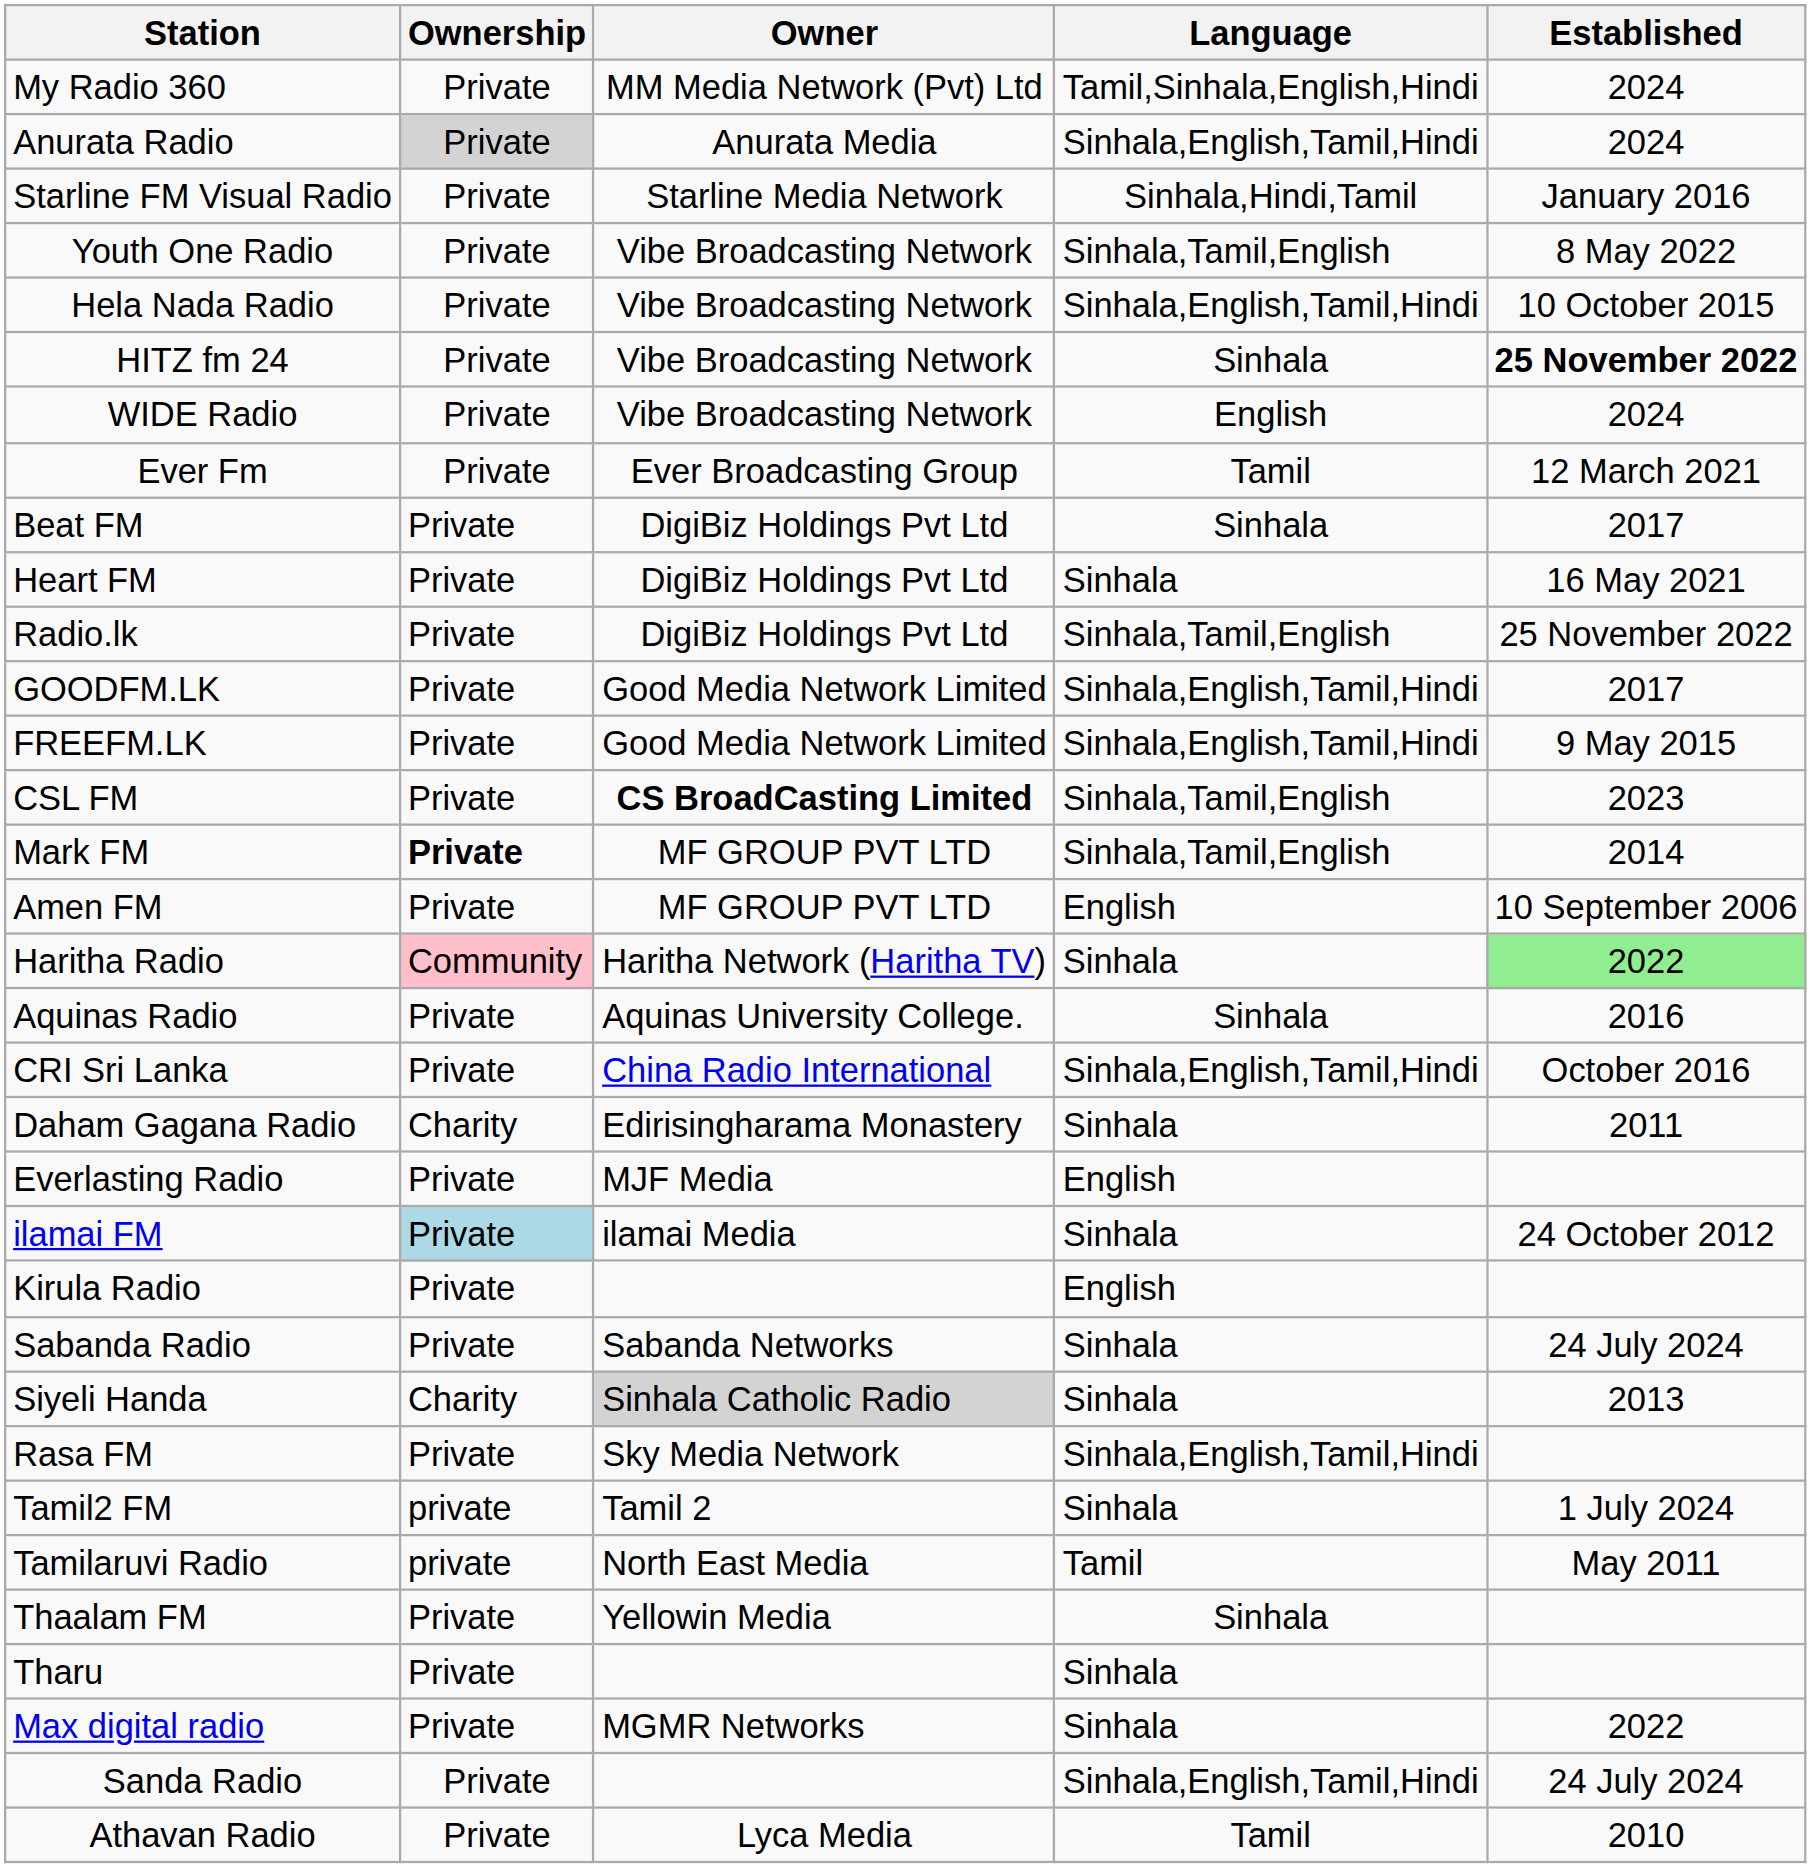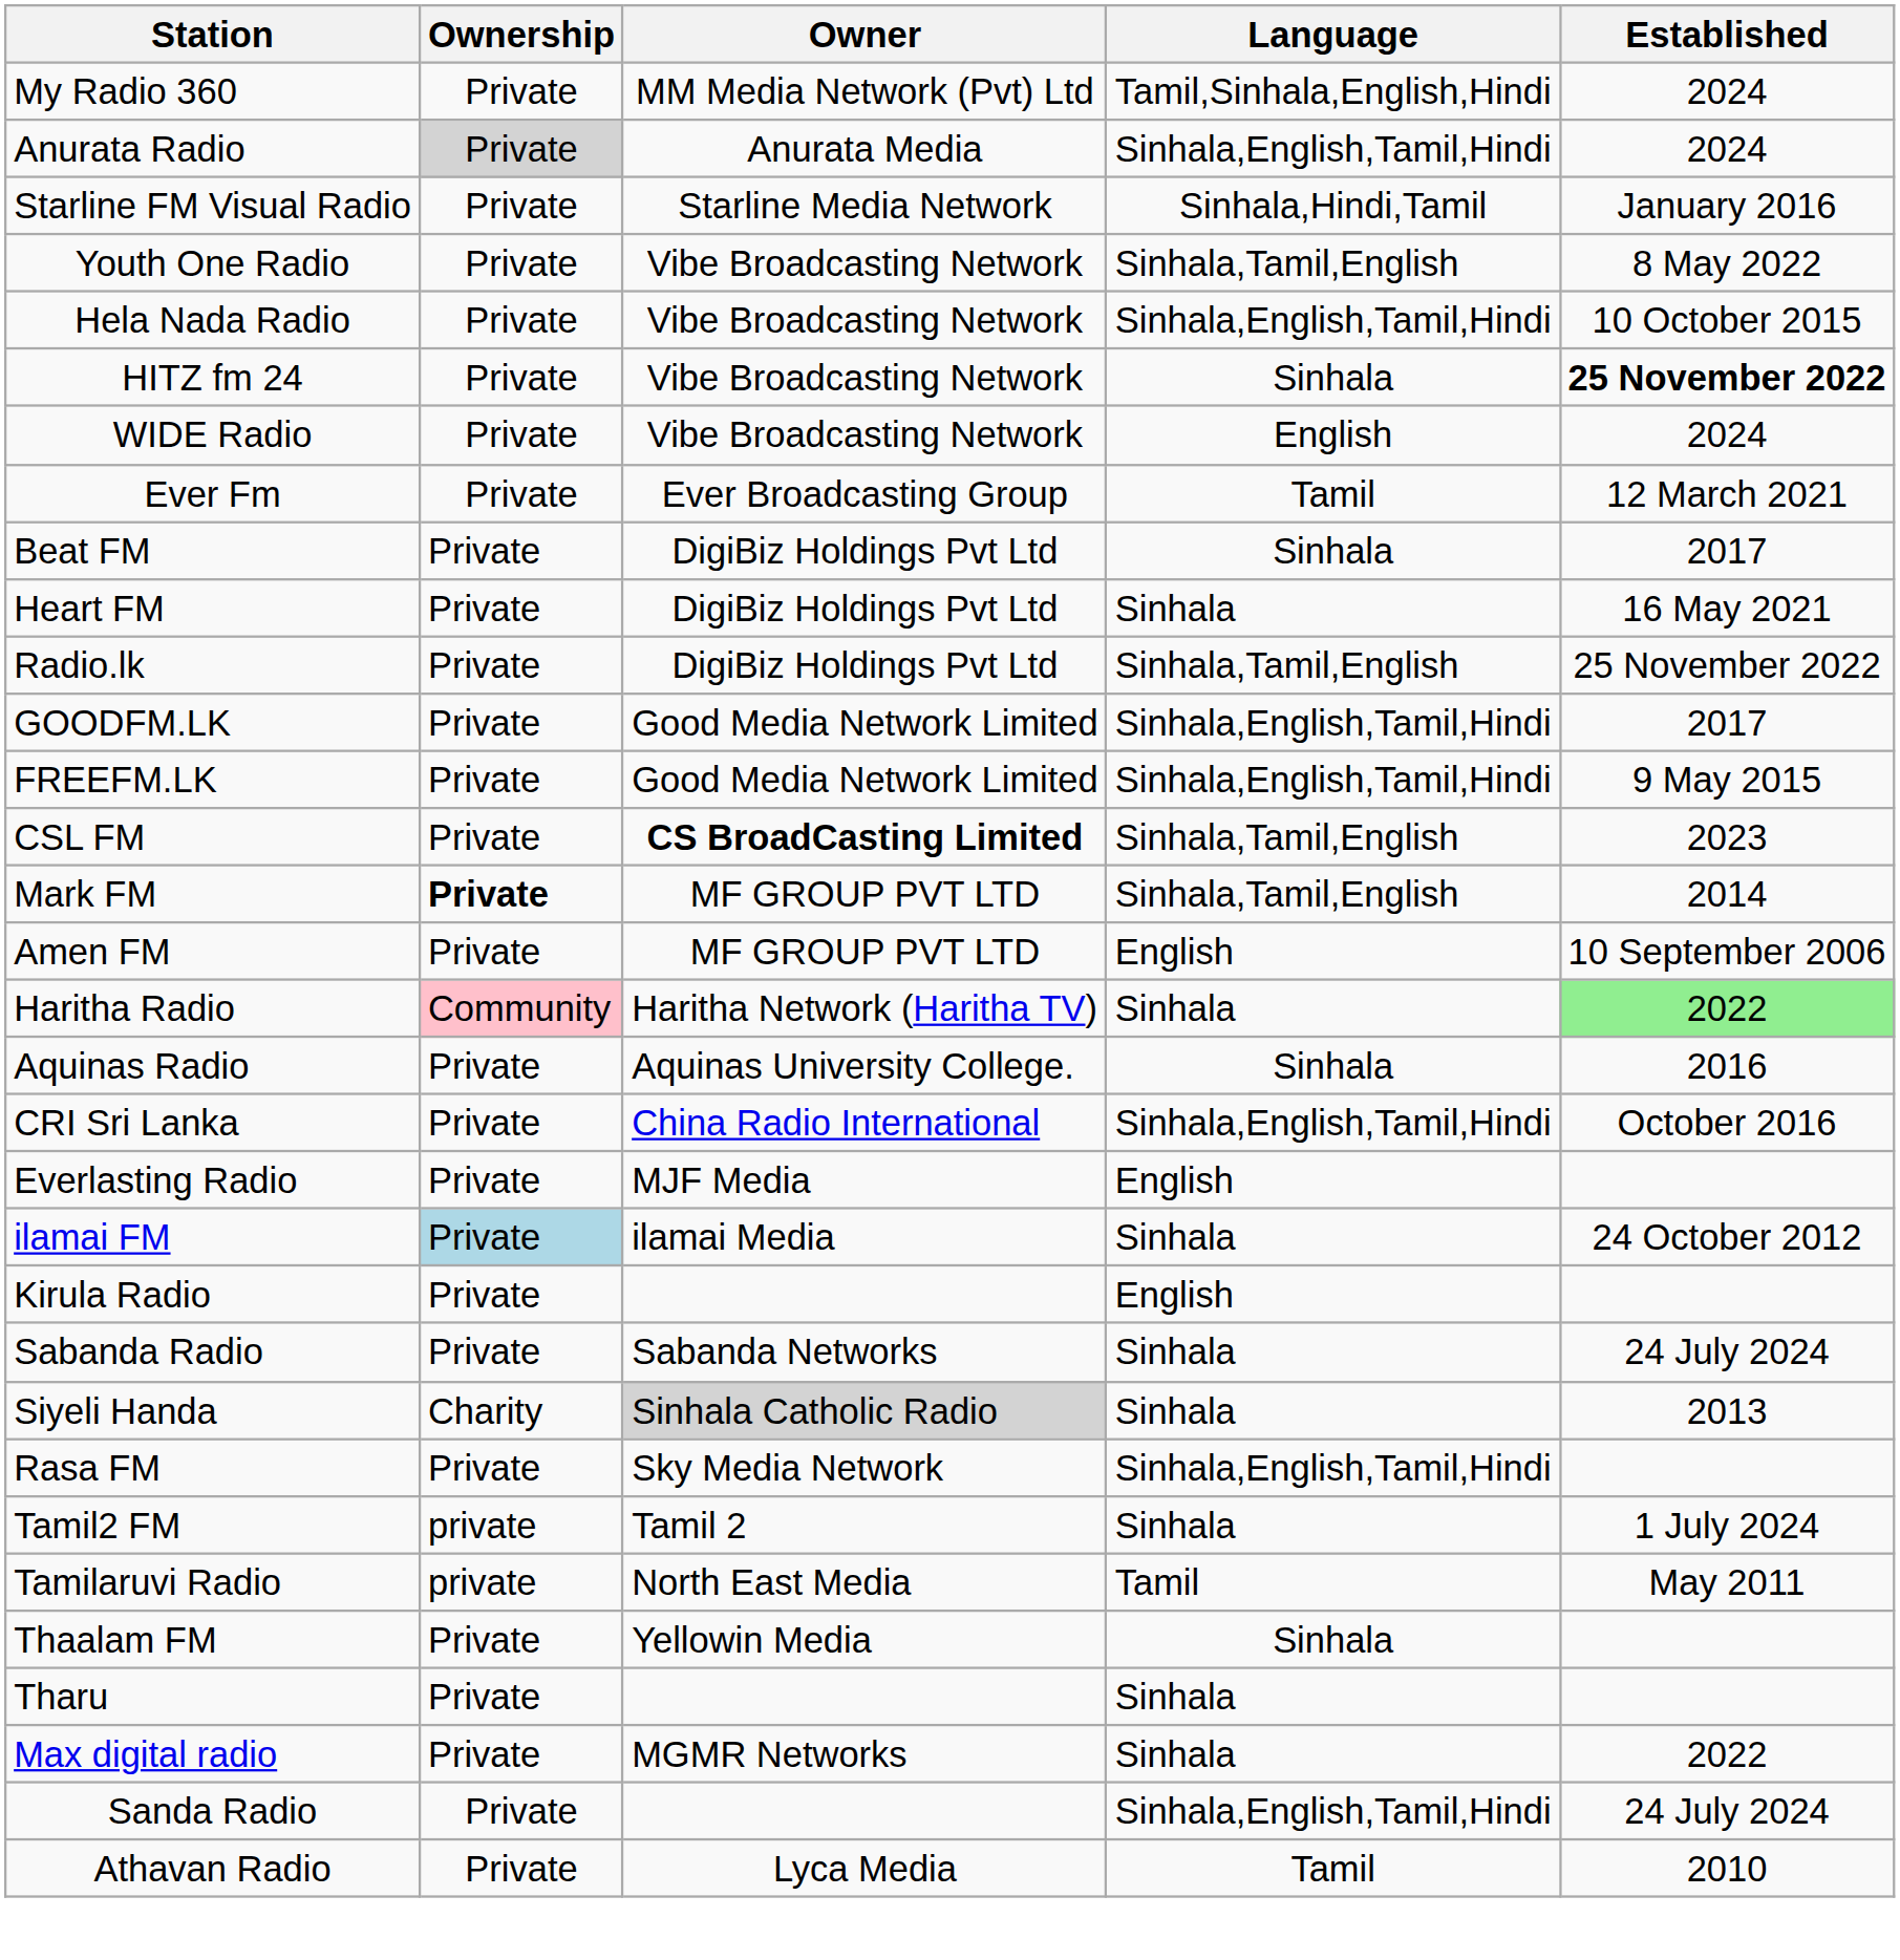- row: Daham Gagana Radio | Charity | Edirisingharama Monastery | Sinhala | 2011
